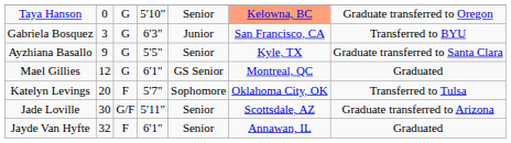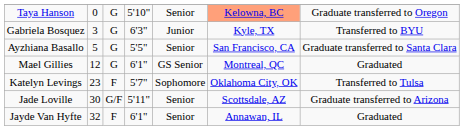Gabriela Bosquez | column 6: San Francisco, CA -> Kyle, TX
Ayzhiana Basallo | column 2: 9 -> 5
Ayzhiana Basallo | column 6: Kyle, TX -> San Francisco, CA
Katelyn Levings | column 2: 20 -> 23
